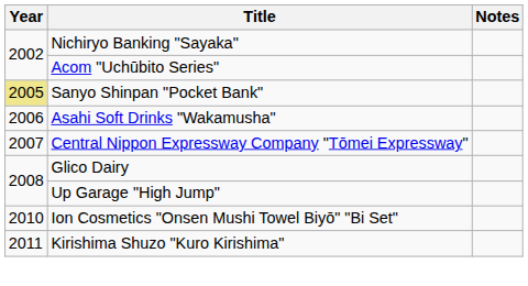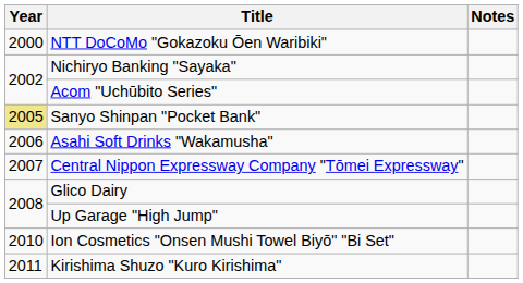+ row: 2000 | NTT DoCoMo "Gokazoku Ōen Waribiki"
